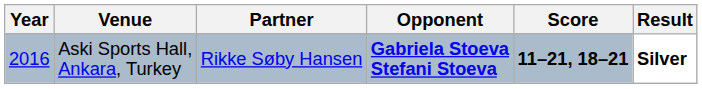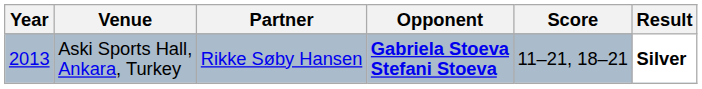Aski Sports Hall, Ankara, Turkey | Year: 2016 -> 2013
Aski Sports Hall, Ankara, Turkey | Score: bold -> normal
